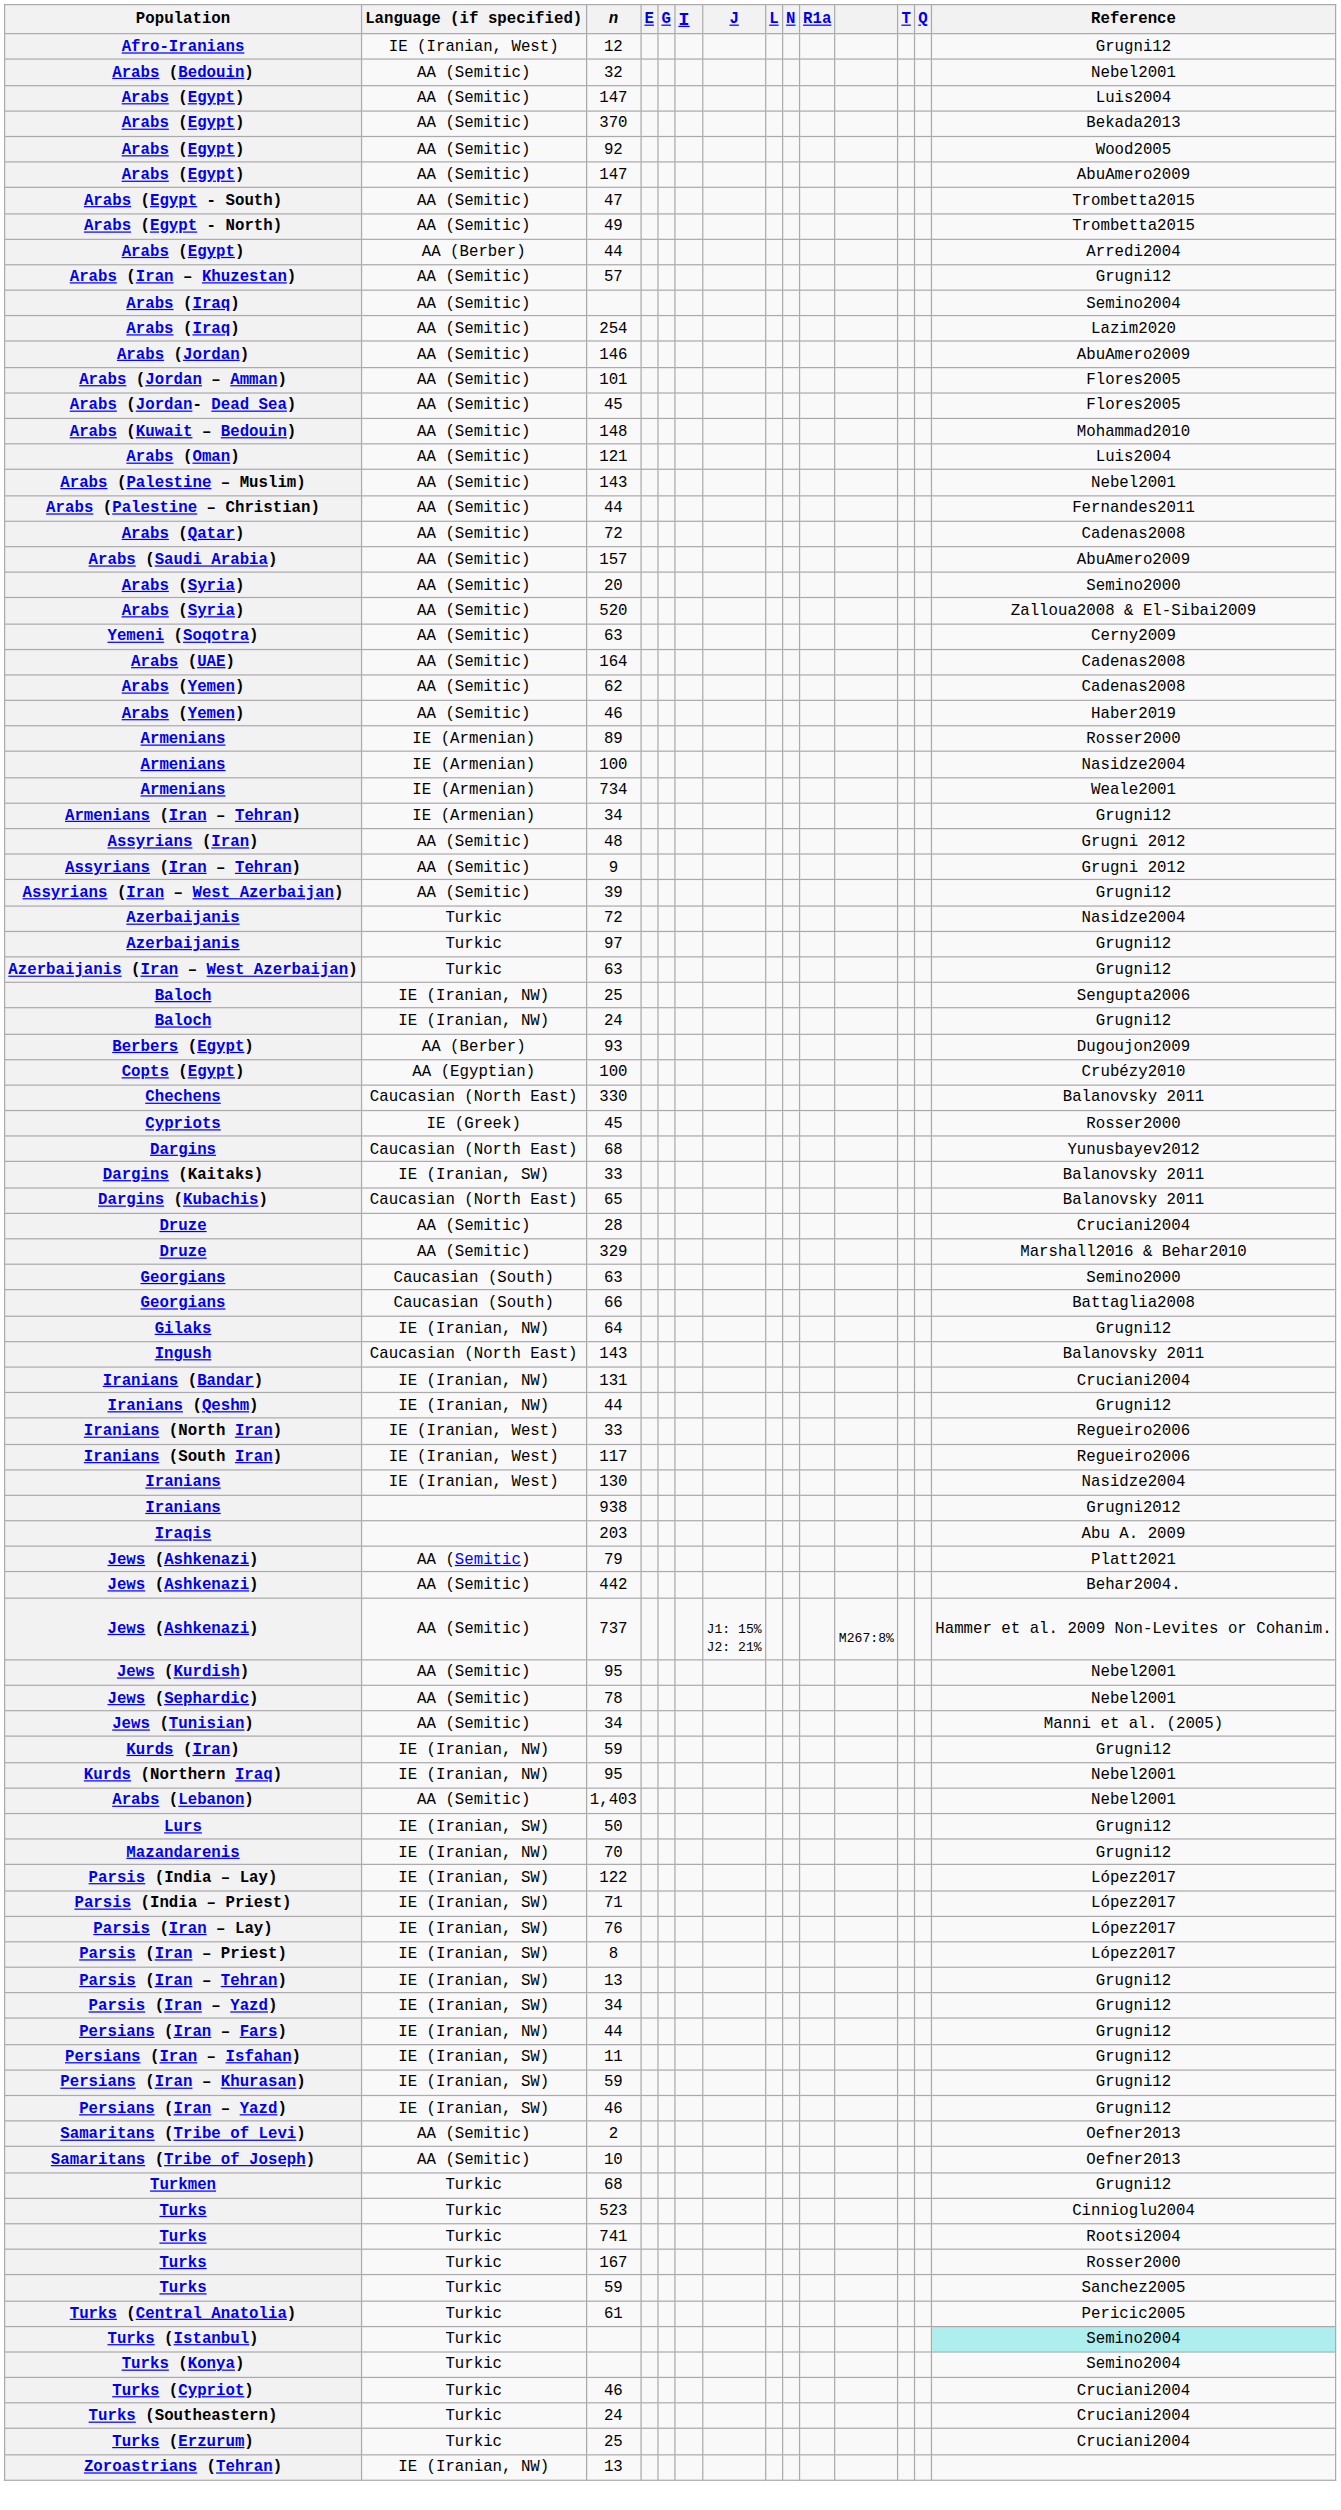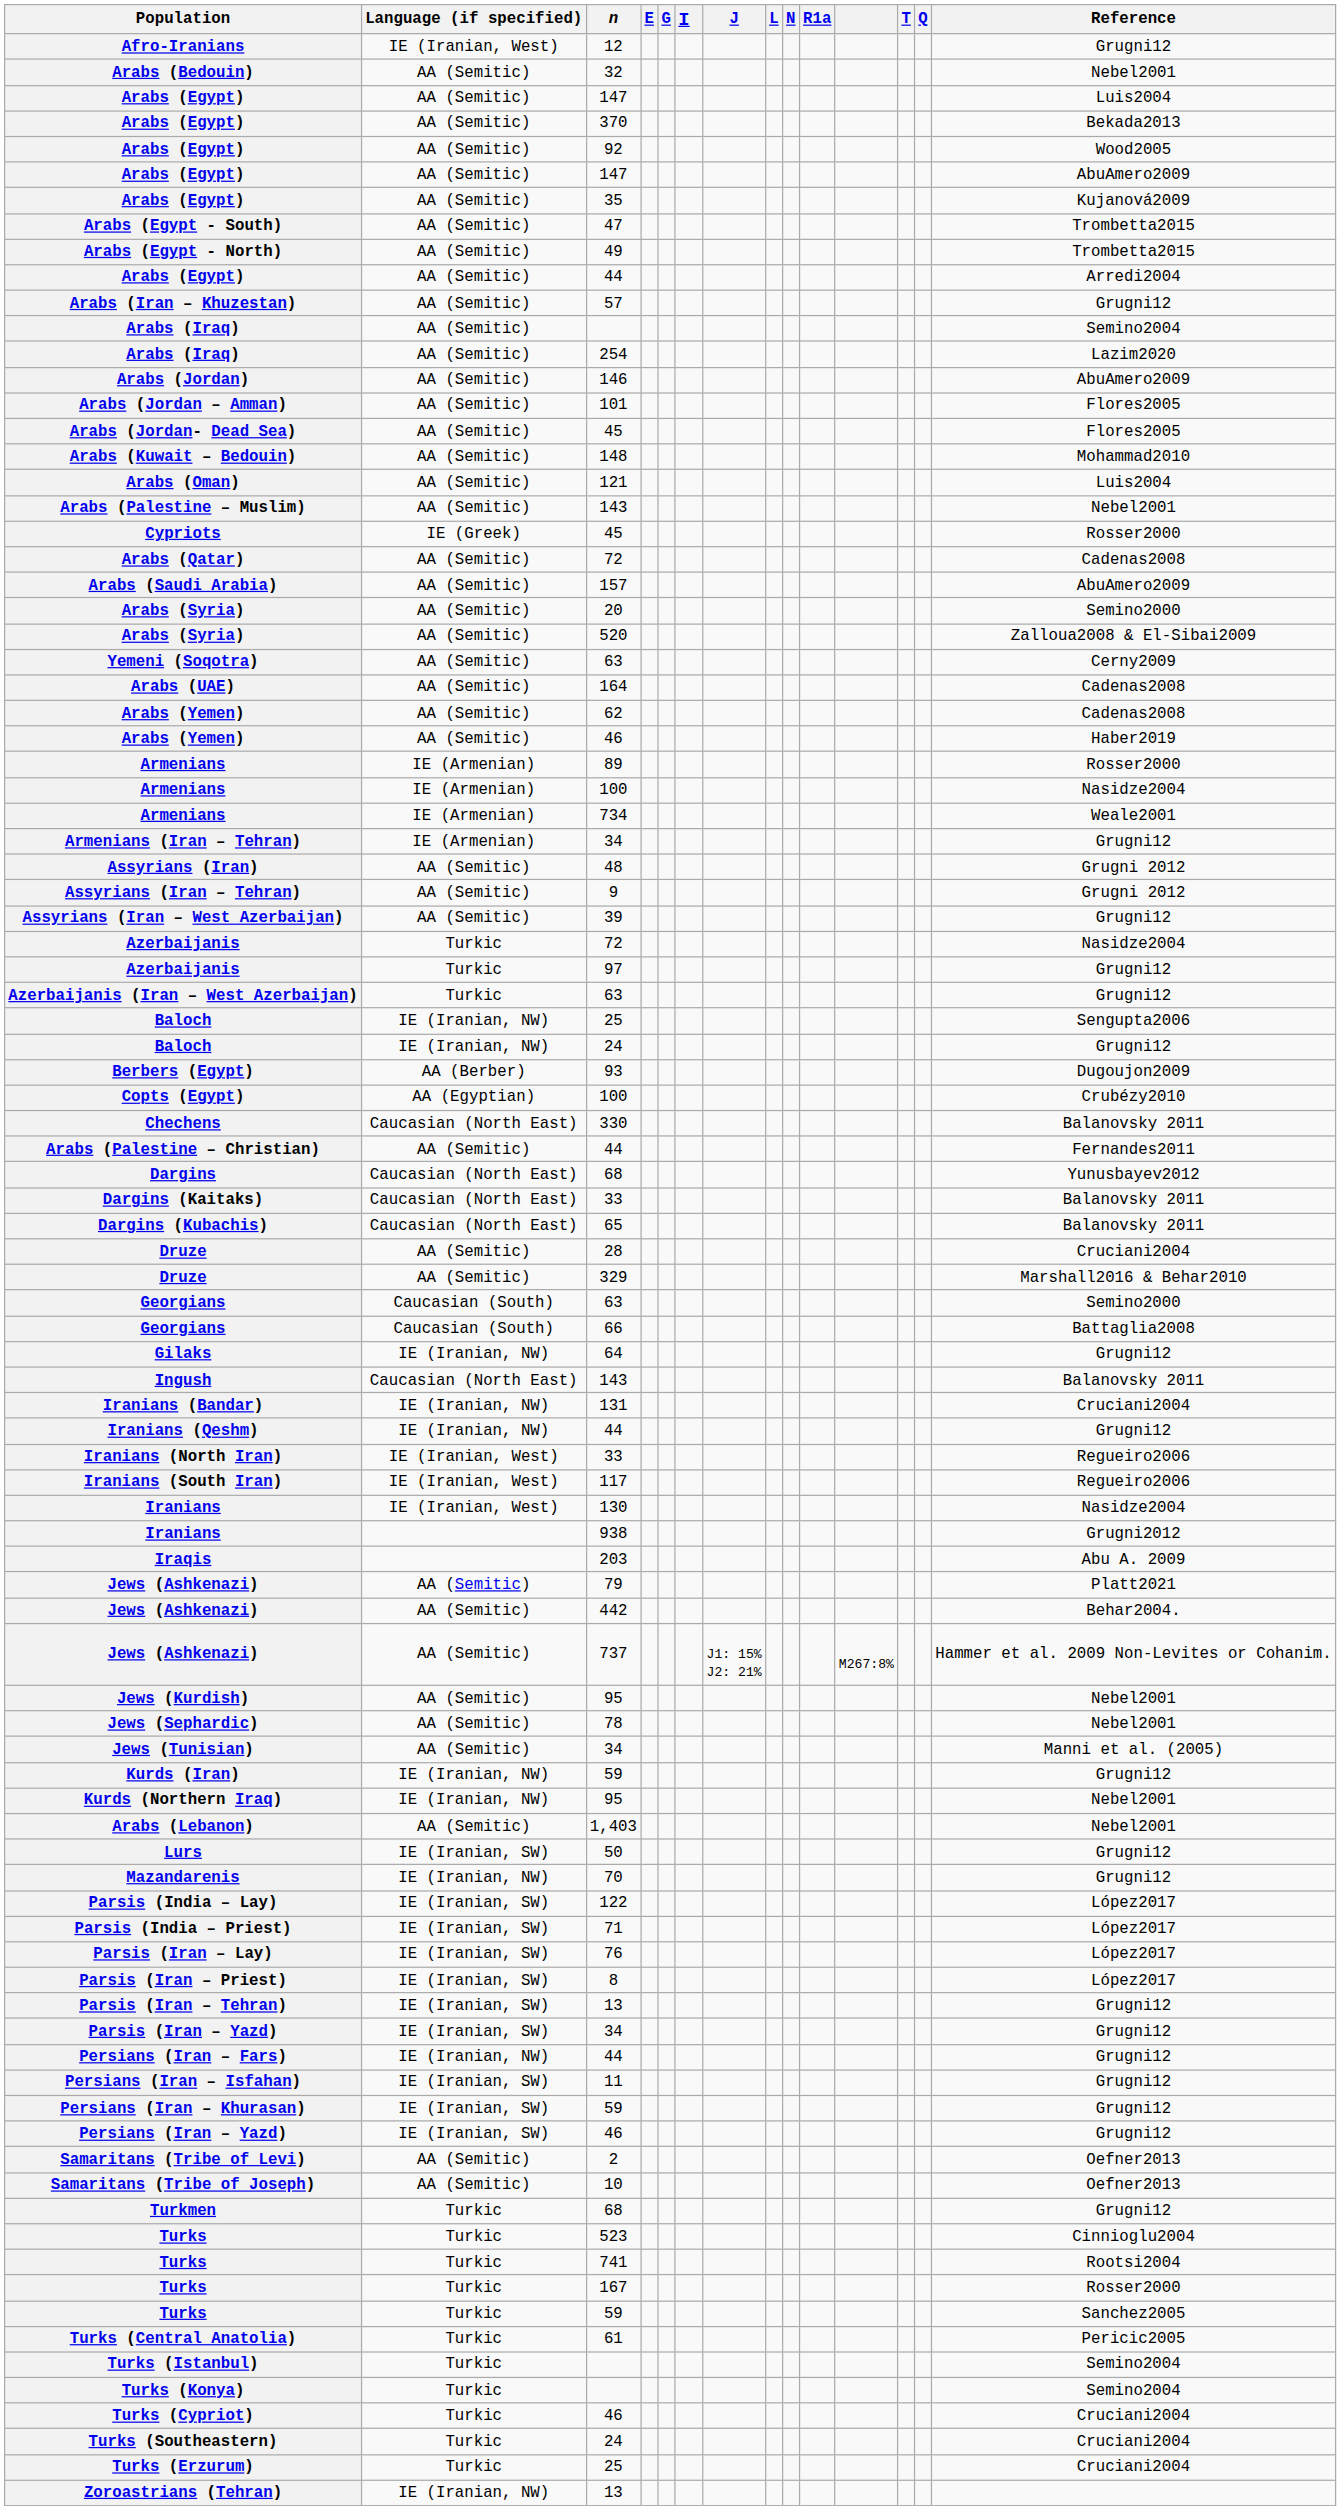+ row: Arabs (Egypt) | AA (Semitic) | 35 | Kujanová2009
Arabs (Egypt) / 44 | Language (if specified): AA (Berber) -> AA (Semitic)
rows swapped: Arabs (Palestine – Christian) <-> Cypriots
Dargins (Kaitaks) | Language (if specified): IE (Iranian, SW) -> Caucasian (North East)
Turks (Istanbul) | Reference: paleturquoise background -> no background
